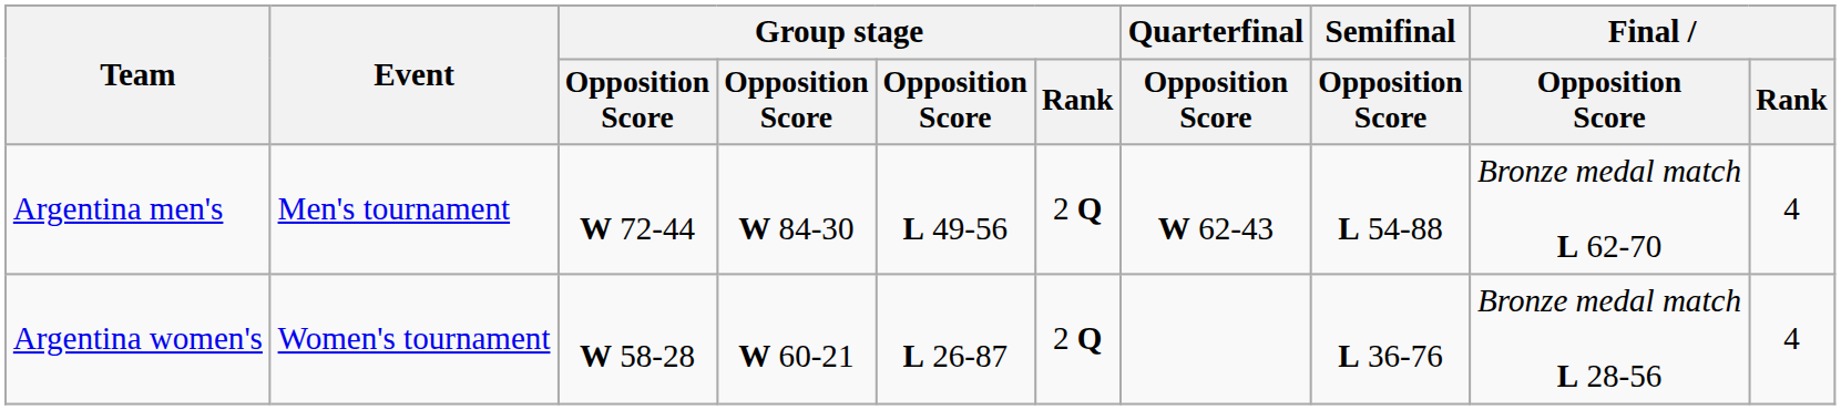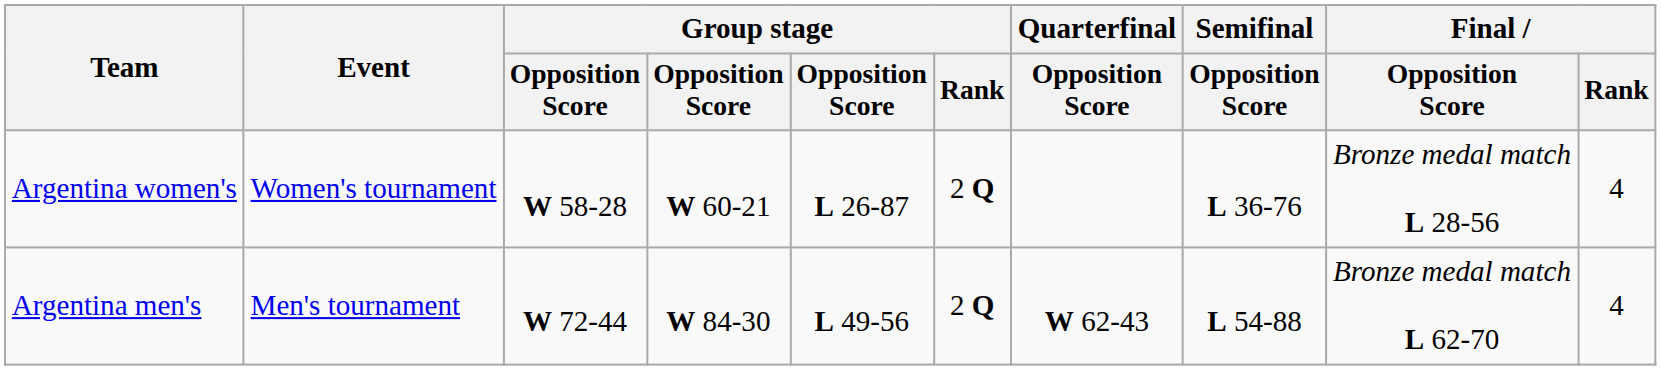rows swapped: Argentina men's <-> Argentina women's
